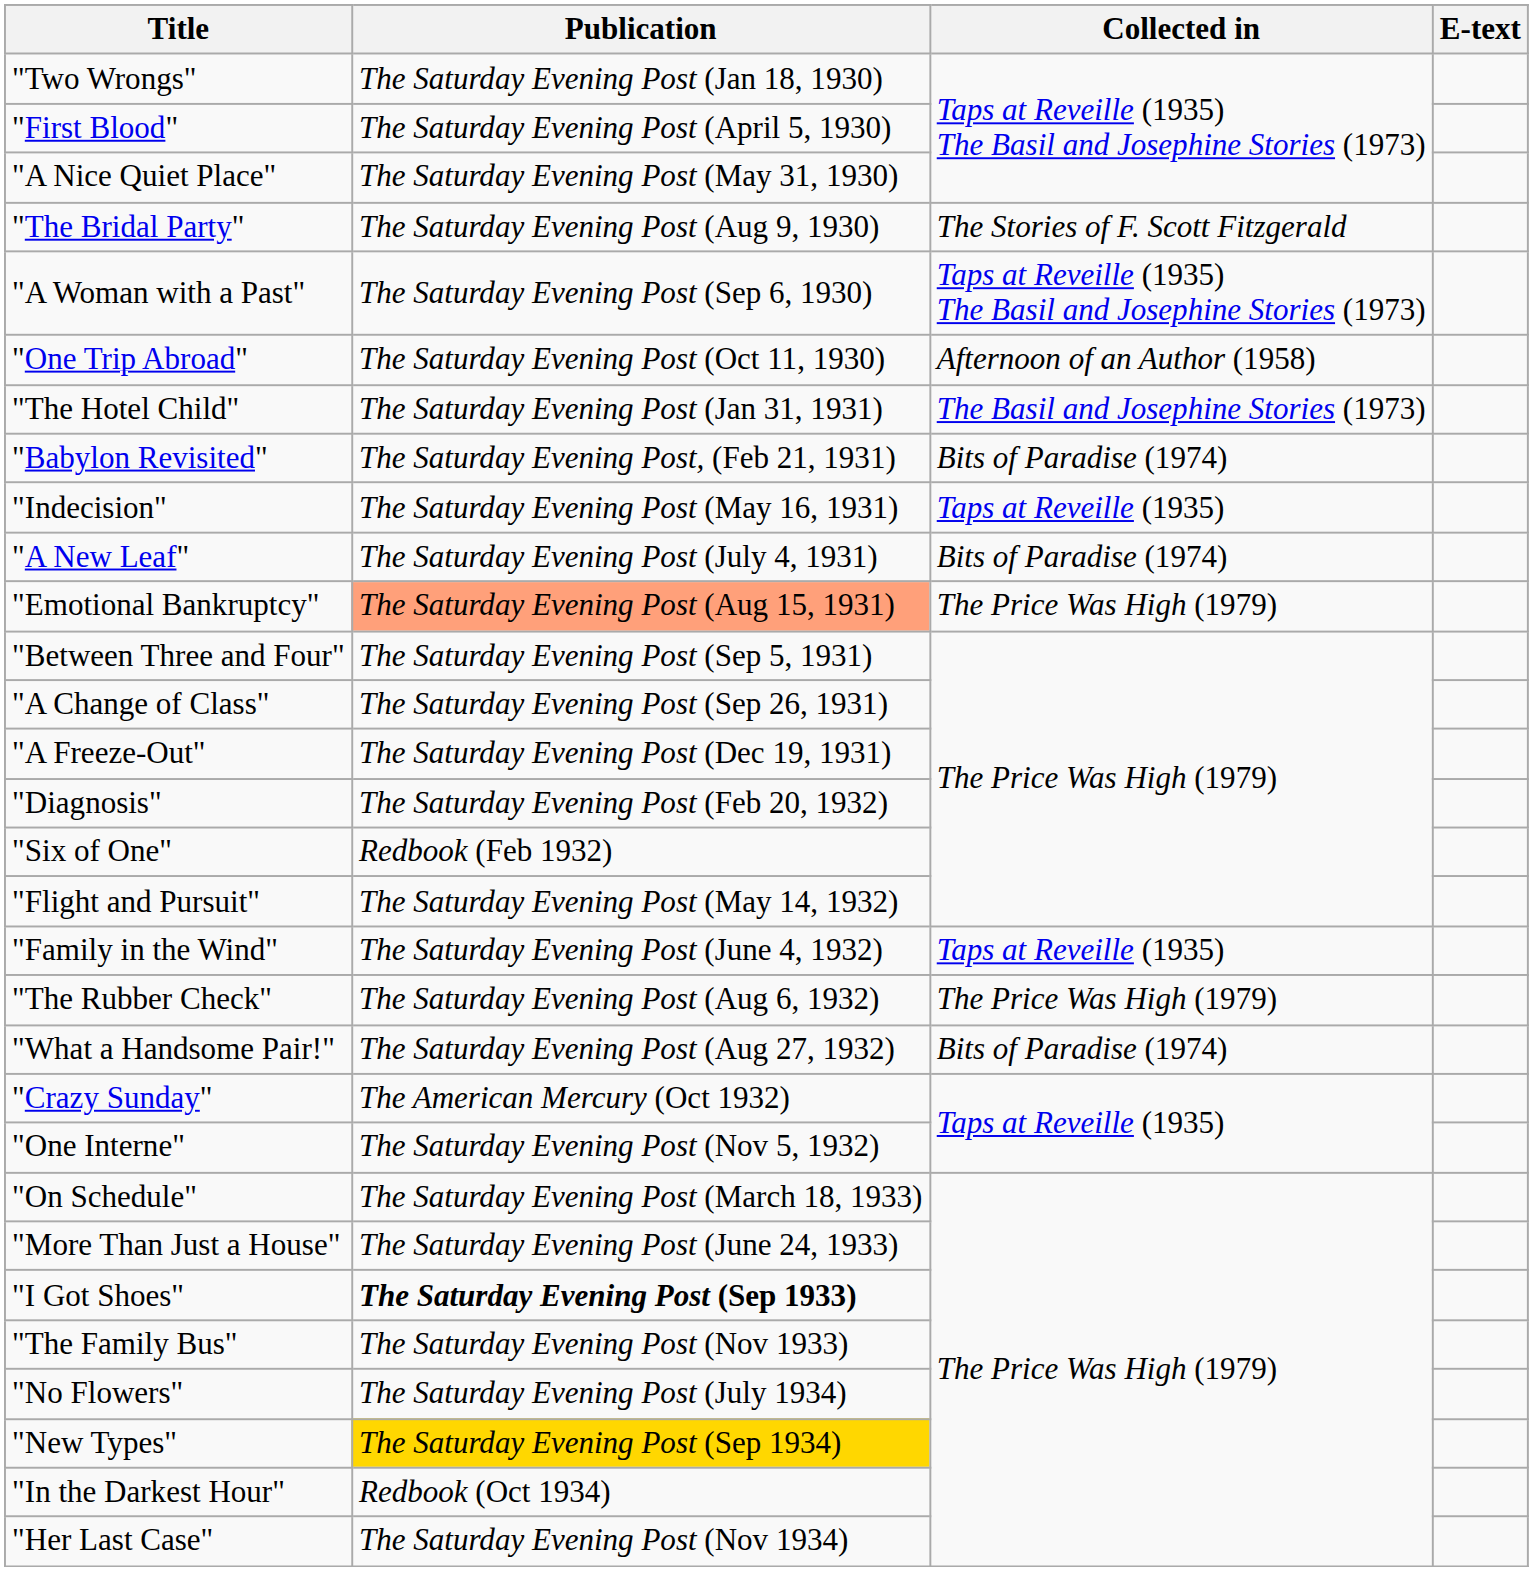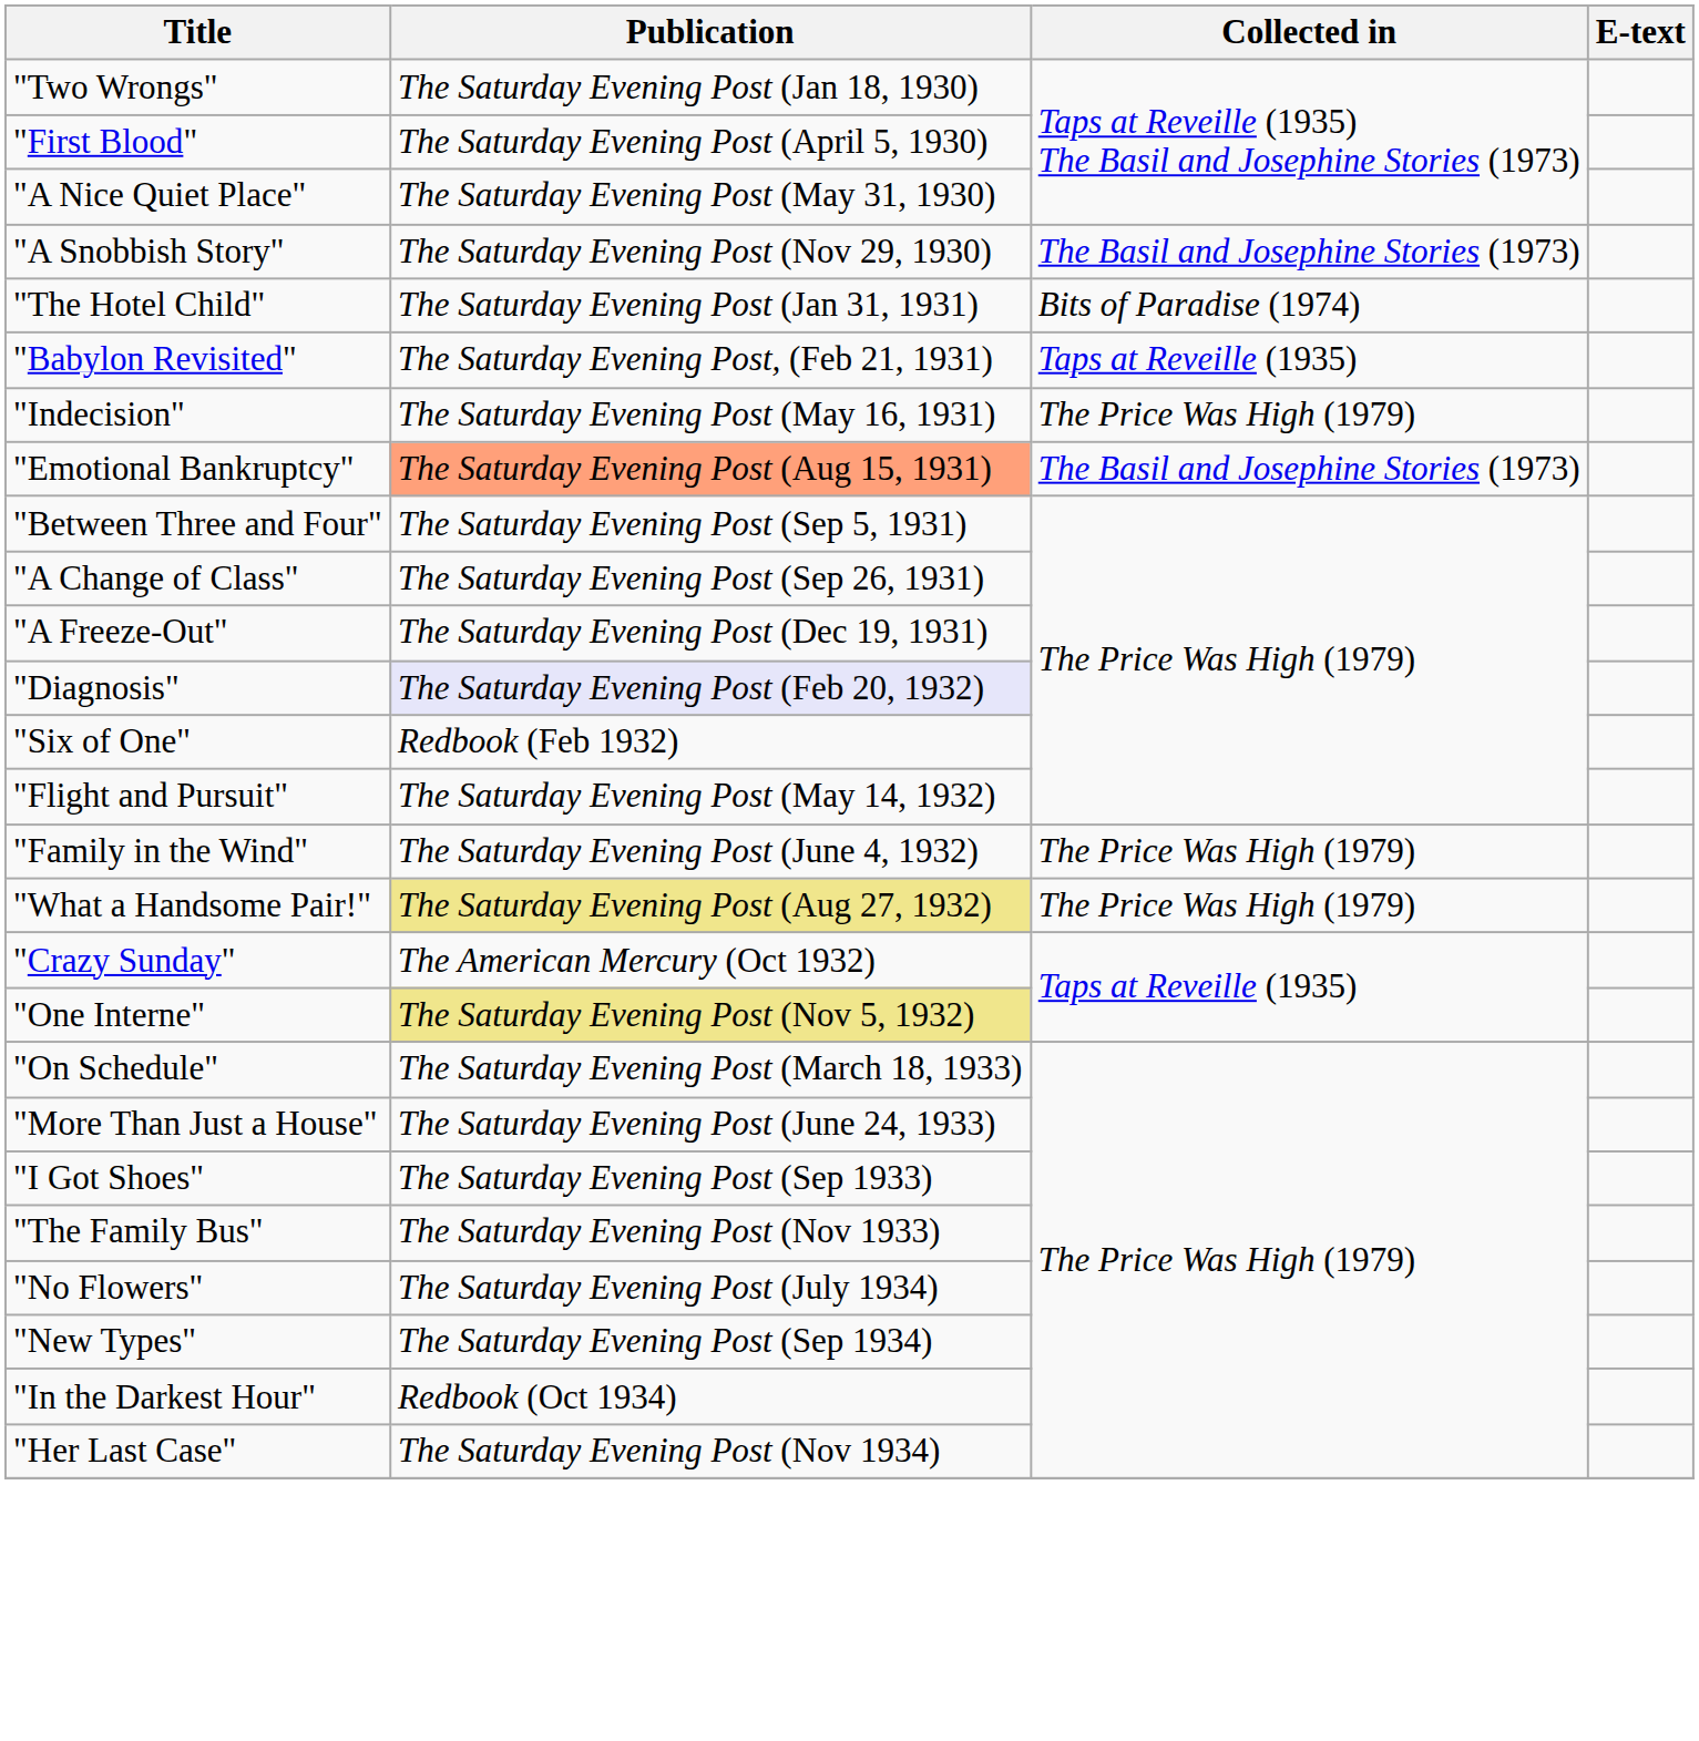- row: "The Bridal Party" | The Saturday Evening Post (Aug 9, 1930) | The Stories of F. Scott Fitzgerald
- row: "A Woman with a Past" | The Saturday Evening Post (Sep 6, 1930) | Taps at Reveille (1935) The Basil and Josephine Stories (1973)
- row: "One Trip Abroad" | The Saturday Evening Post (Oct 11, 1930) | Afternoon of an Author (1958)
+ row: "A Snobbish Story" | The Saturday Evening Post (Nov 29, 1930) | The Basil and Josephine Stories (1973)
"The Hotel Child" | Collected in: The Basil and Josephine Stories (1973) -> Bits of Paradise (1974)
"Babylon Revisited" | Collected in: Bits of Paradise (1974) -> Taps at Reveille (1935)
"Indecision" | Collected in: Taps at Reveille (1935) -> The Price Was High (1979)
- row: "A New Leaf" | The Saturday Evening Post (July 4, 1931) | Bits of Paradise (1974)
"Emotional Bankruptcy" | Collected in: The Price Was High (1979) -> The Basil and Josephine Stories (1973)
"Diagnosis" | Publication: no background -> lavender background
"Family in the Wind" | Collected in: Taps at Reveille (1935) -> The Price Was High (1979)
- row: "The Rubber Check" | The Saturday Evening Post (Aug 6, 1932) | The Price Was High (1979)
"What a Handsome Pair!" | Publication: no background -> khaki background
"What a Handsome Pair!" | Collected in: Bits of Paradise (1974) -> The Price Was High (1979)
"One Interne" | Publication: no background -> khaki background
"I Got Shoes" | Publication: bold -> normal
"New Types" | Publication: gold background -> no background
